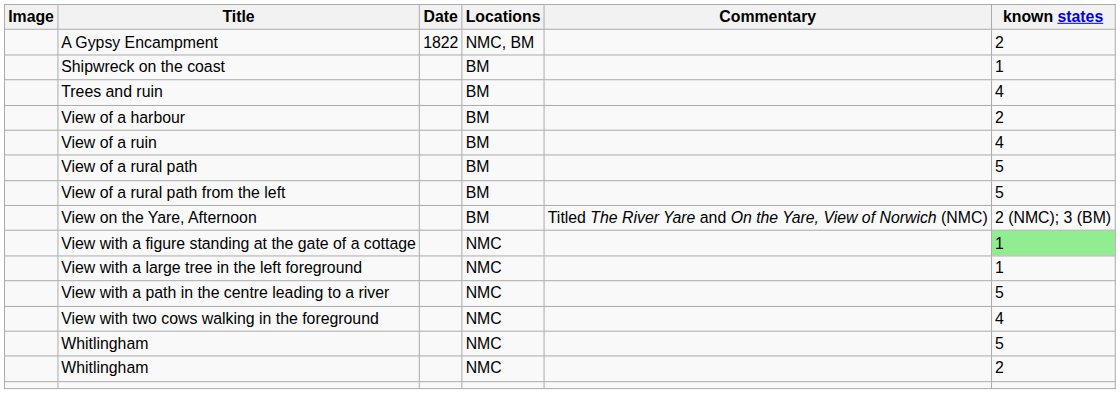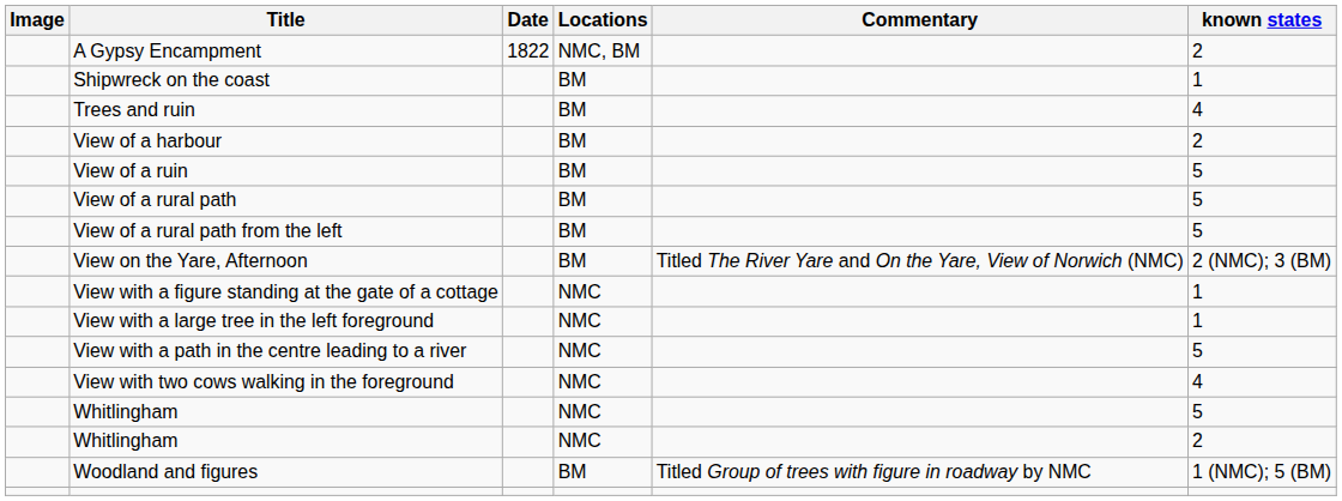View of a ruin | known states: 4 -> 5
View with a figure standing at the gate of a cottage | known states: lightgreen background -> no background
+ row: Woodland and figures | BM | Titled Group of trees with figure in roadway by NMC | 1 (NMC); 5 (BM)
